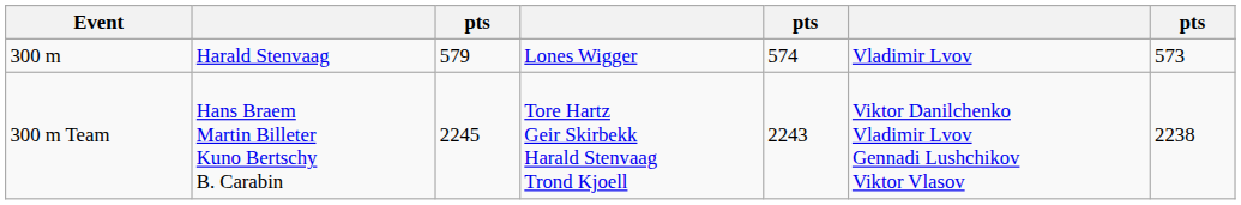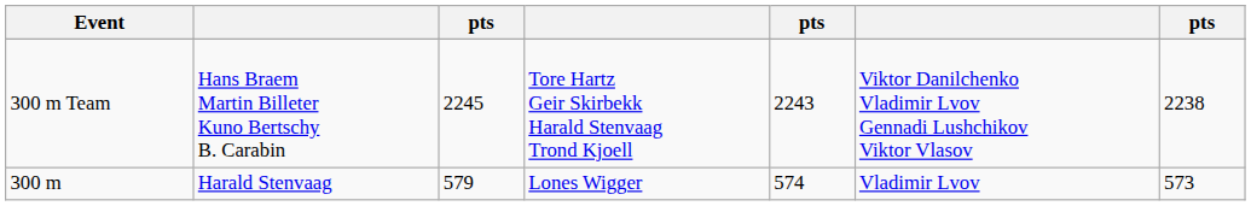rows swapped: 300 m <-> 300 m Team
